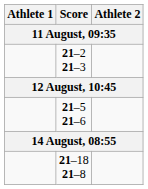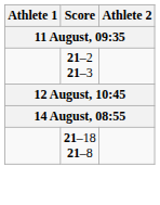- row: 21–5 21–6
